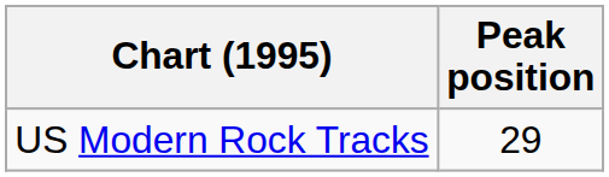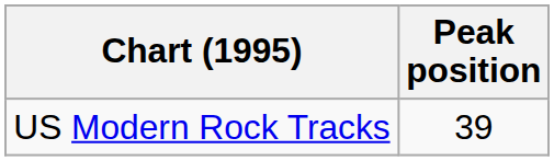US Modern Rock Tracks | Peak position: 29 -> 39
